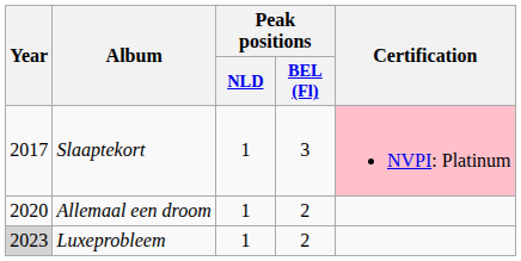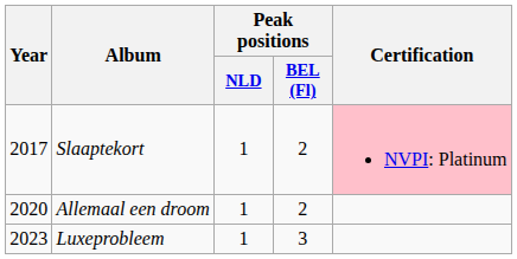Slaaptekort | Peak positions / BEL (Fl): 3 -> 2
Luxeprobleem | Year: lightgrey background -> no background
Luxeprobleem | Peak positions / BEL (Fl): 2 -> 3
